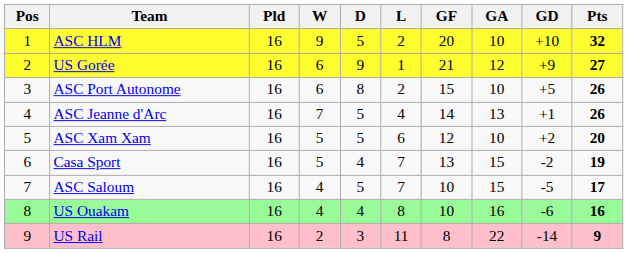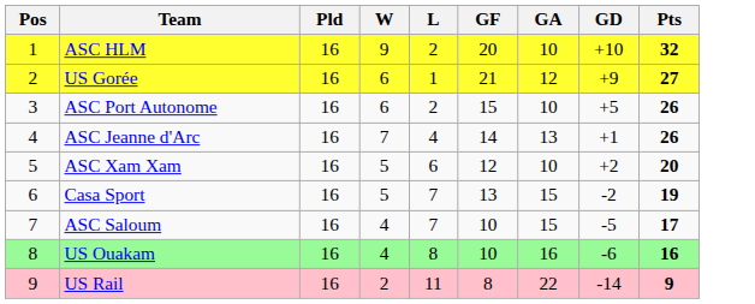- column: D | 5 | 9 | 8 | 5 | 5 | 4 | 5 | 4 | 3
